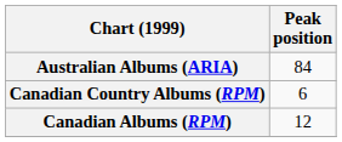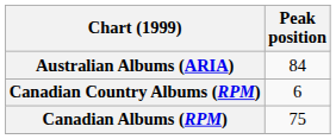Canadian Albums (RPM) | Peak position: 12 -> 75
